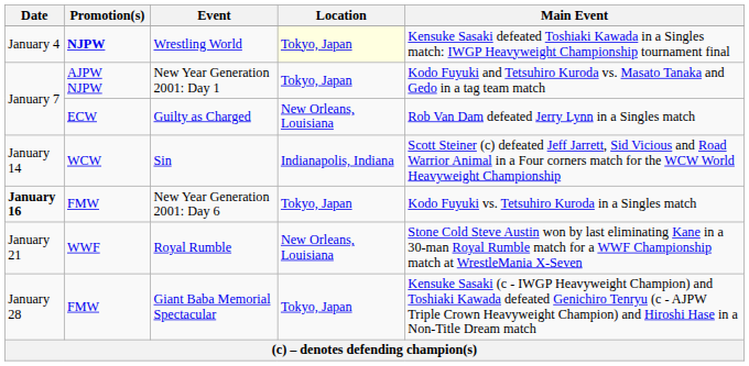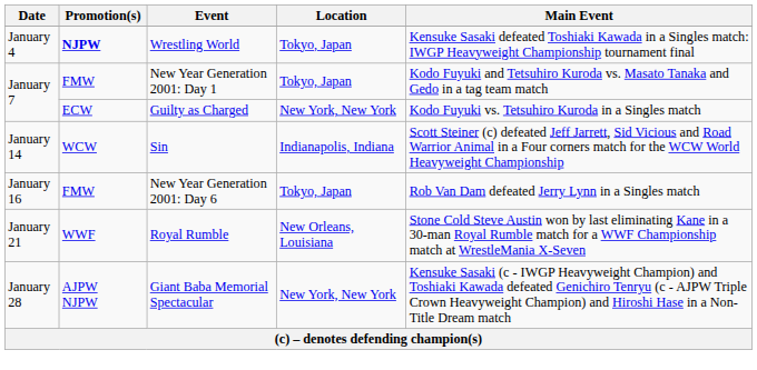Wrestling World | Location: lightyellow background -> no background
New Year Generation 2001: Day 1 | Promotion(s): AJPW NJPW -> FMW
Guilty as Charged | Location: New Orleans, Louisiana -> New York, New York
Guilty as Charged | Main Event: Rob Van Dam defeated Jerry Lynn in a Singles match -> Kodo Fuyuki vs. Tetsuhiro Kuroda in a Singles match
New Year Generation 2001: Day 6 | Date: bold -> normal
New Year Generation 2001: Day 6 | Main Event: Kodo Fuyuki vs. Tetsuhiro Kuroda in a Singles match -> Rob Van Dam defeated Jerry Lynn in a Singles match
Giant Baba Memorial Spectacular | Promotion(s): FMW -> AJPW NJPW
Giant Baba Memorial Spectacular | Location: Tokyo, Japan -> New York, New York
